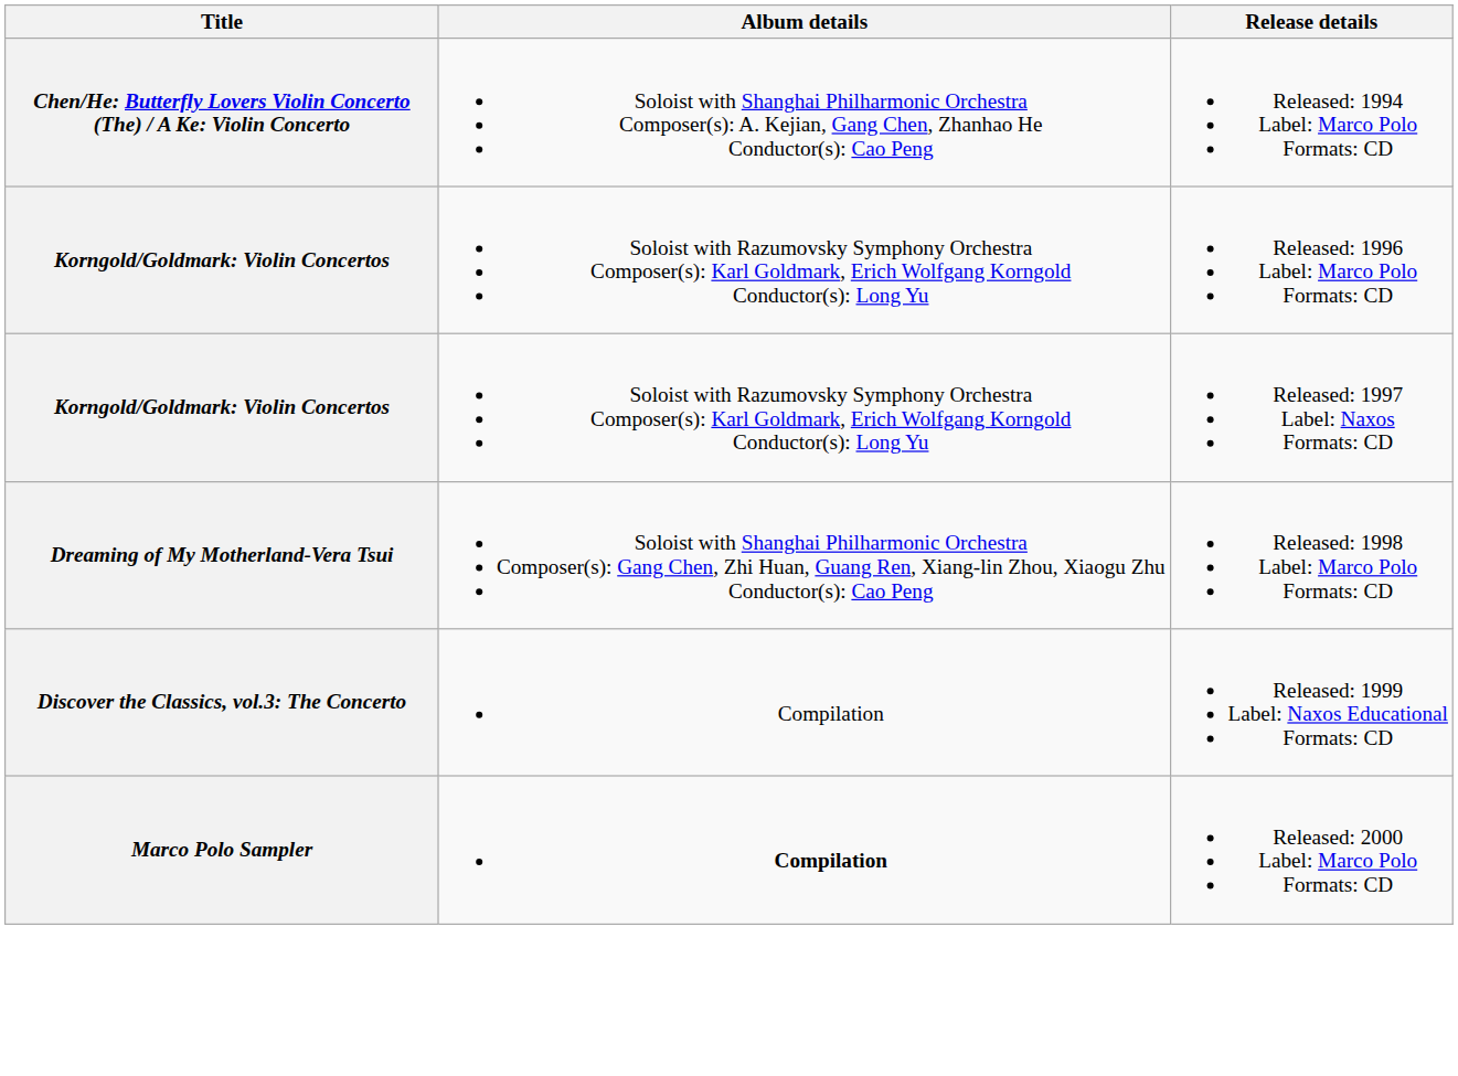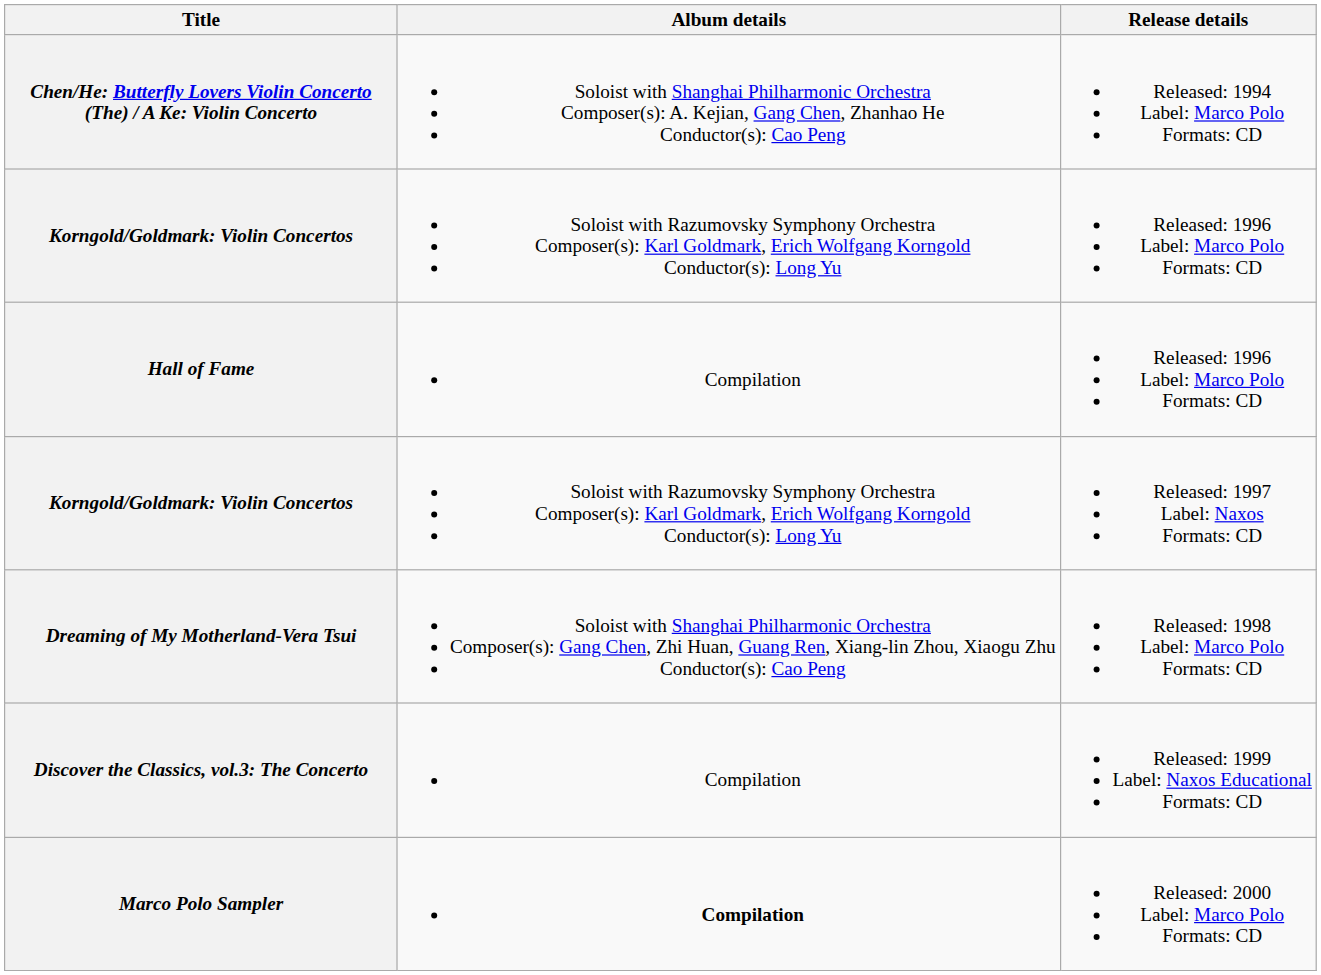+ row: Hall of Fame | Compilation | Released: 1996 Label: Marco Polo Formats: CD
